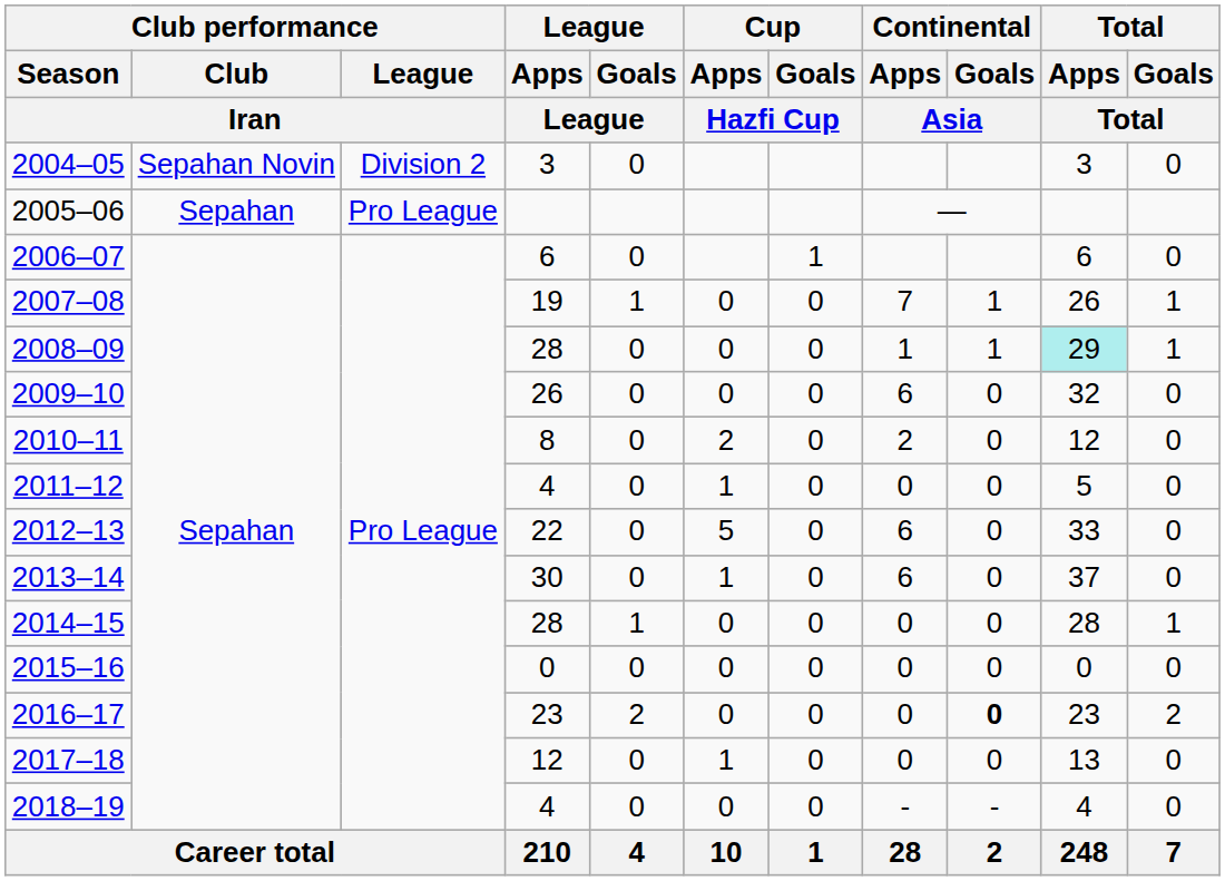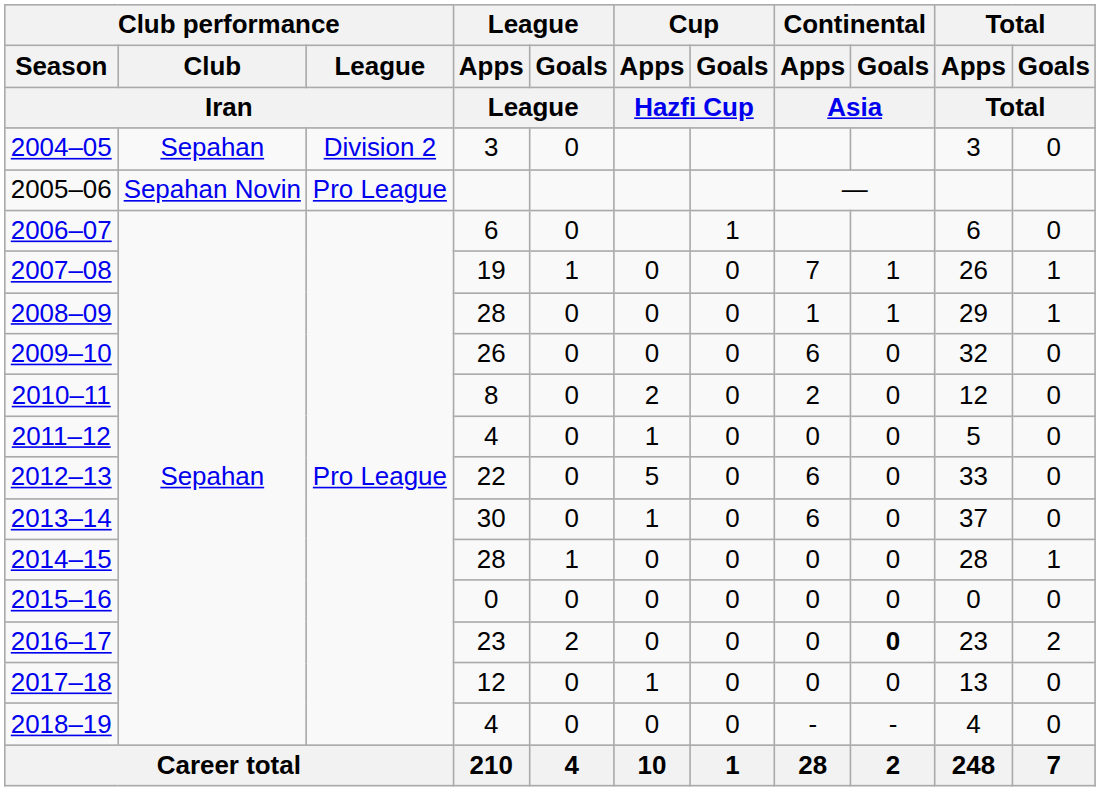2004–05 | Club performance / Club / Iran: Sepahan Novin -> Sepahan
2005–06 | Club performance / Club / Iran: Sepahan -> Sepahan Novin
2008–09 | Total / Apps / Total: paleturquoise background -> no background
